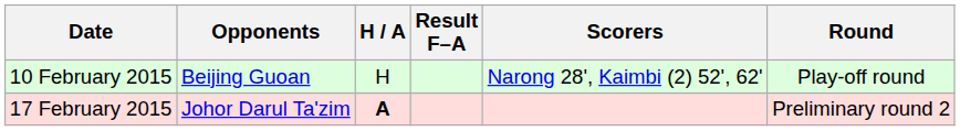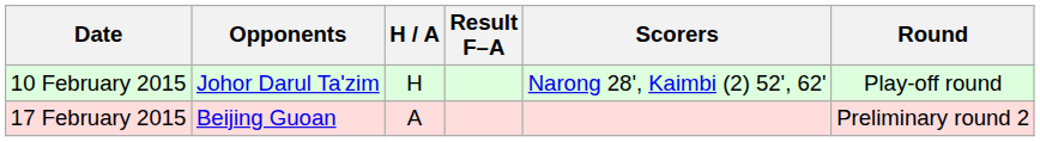10 February 2015 | Opponents: Beijing Guoan -> Johor Darul Ta'zim
17 February 2015 | Opponents: Johor Darul Ta'zim -> Beijing Guoan
17 February 2015 | H / A: bold -> normal
